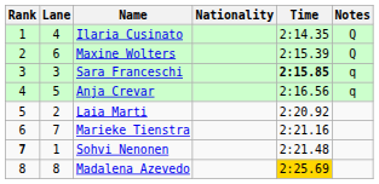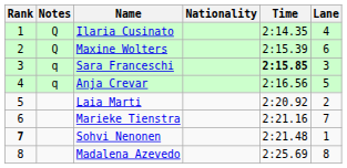columns swapped: Lane <-> Notes
Madalena Azevedo | Time: gold background -> no background
